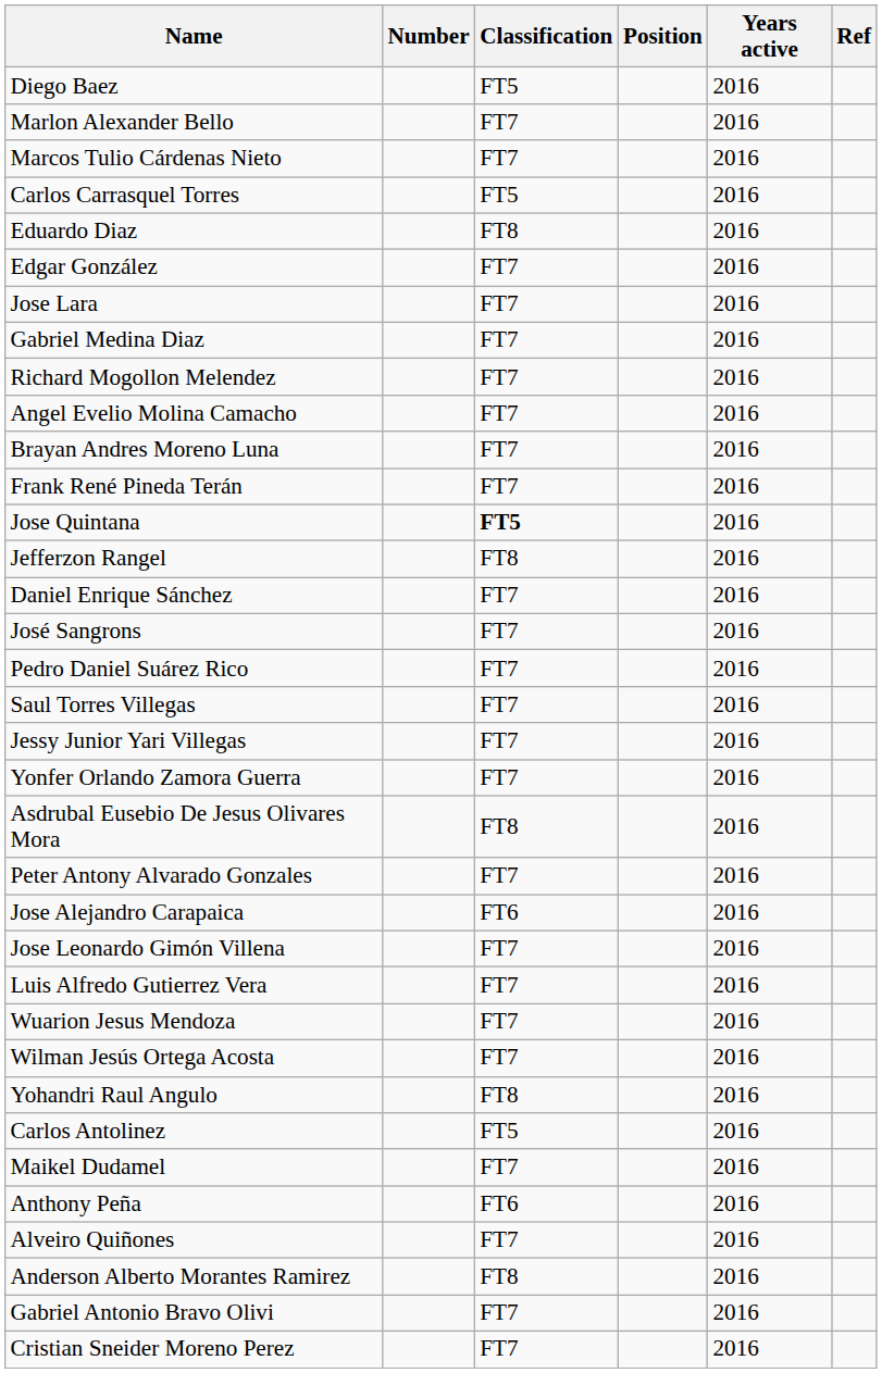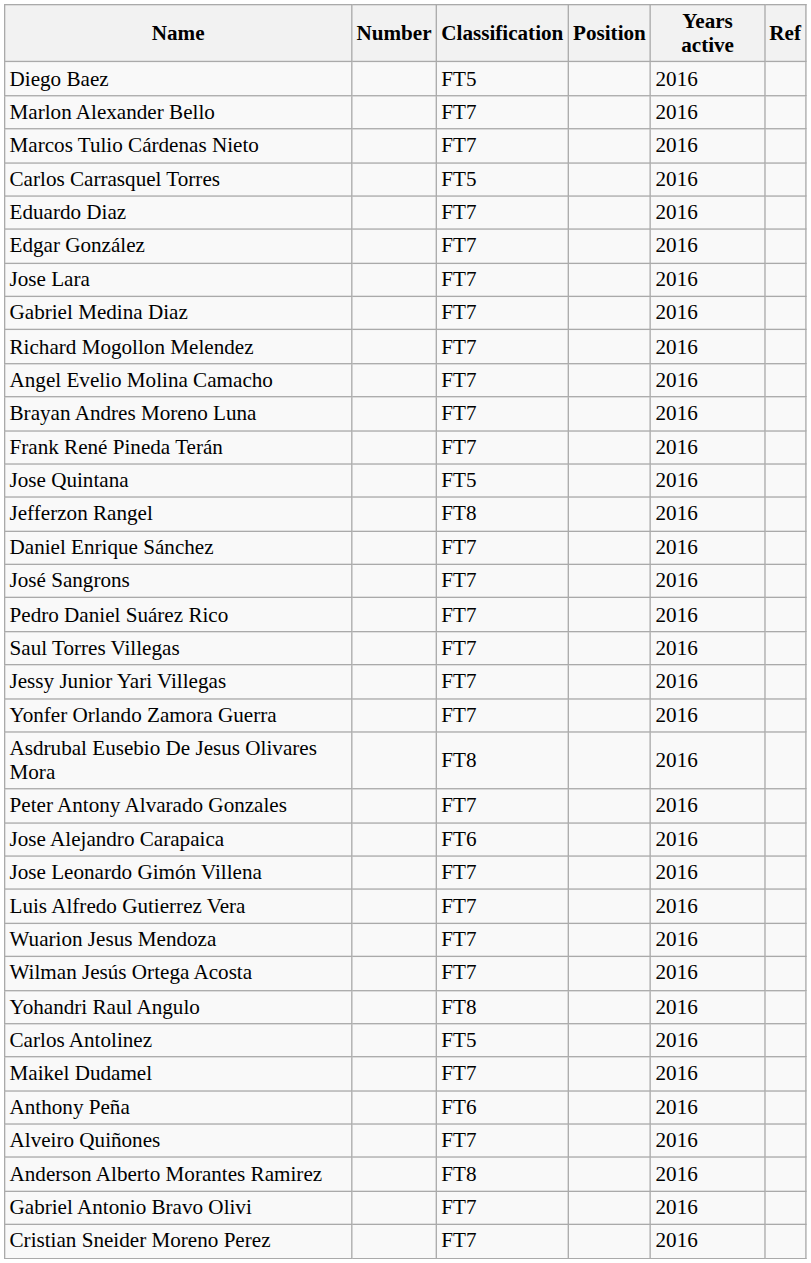Eduardo Diaz | Classification: FT8 -> FT7
Jose Quintana | Classification: bold -> normal
